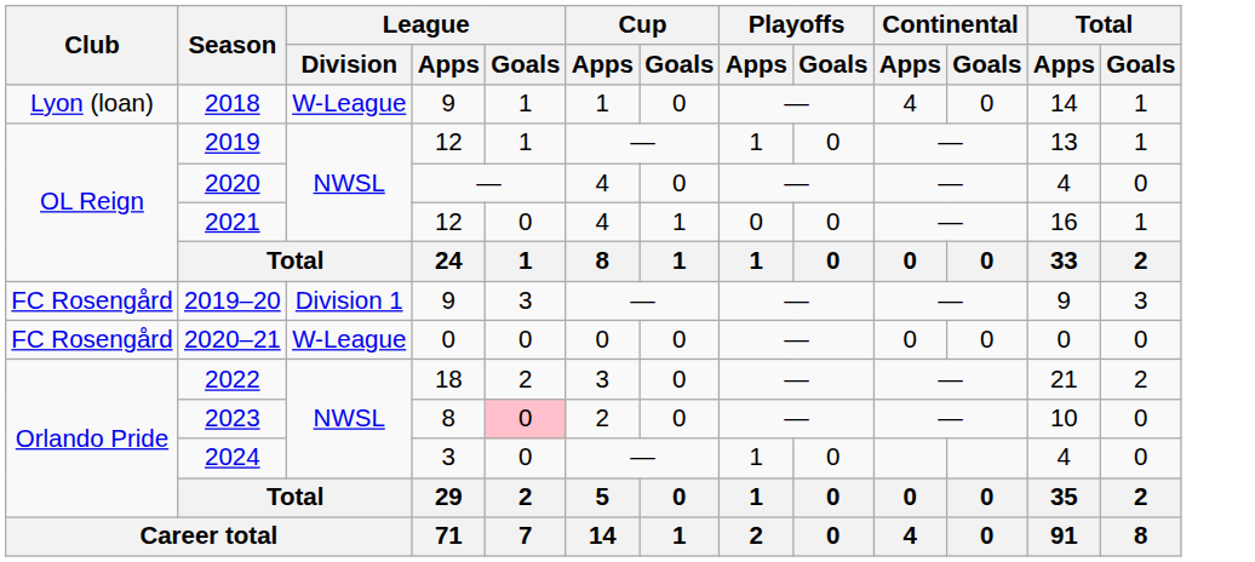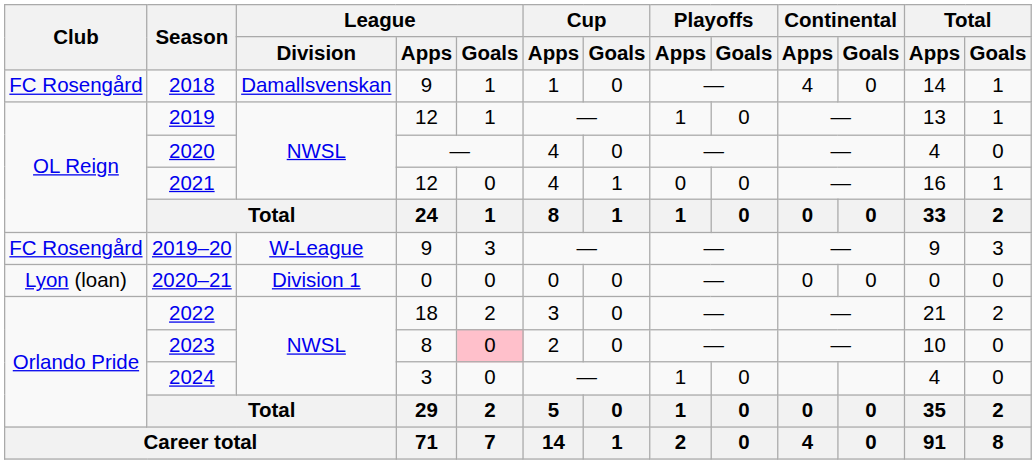2018 | Club: Lyon (loan) -> FC Rosengård
2018 | League / Division: W-League -> Damallsvenskan
2019–20 | League / Division: Division 1 -> W-League
2020–21 | Club: FC Rosengård -> Lyon (loan)
2020–21 | League / Division: W-League -> Division 1
